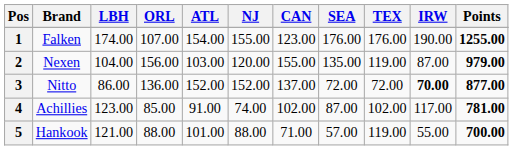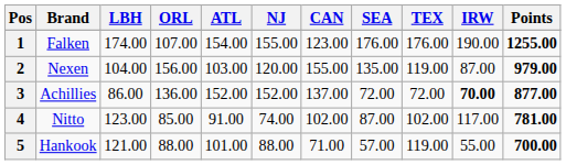3 | Brand: Nitto -> Achillies
4 | Brand: Achillies -> Nitto
